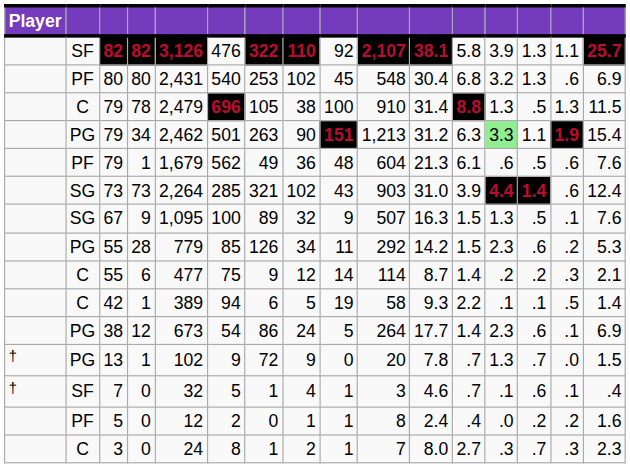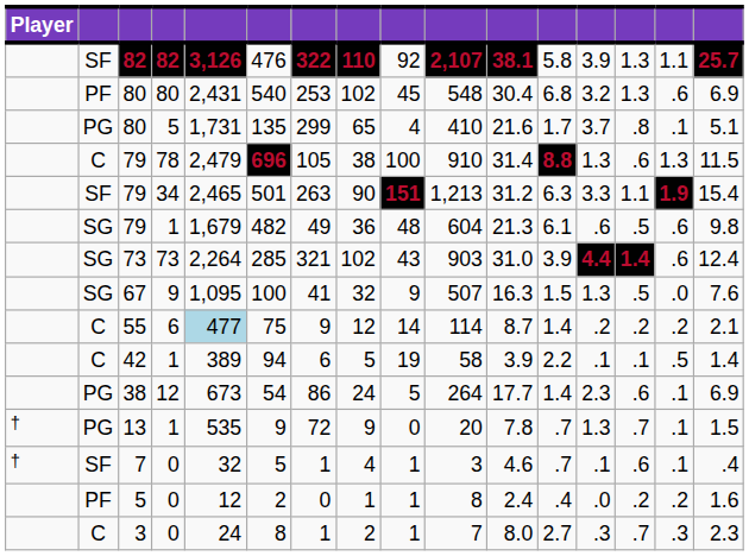+ row: PG | 80 | 5 | 1,731 | 135 | 299 | 65 | 4 | 410 | 21.6 | 1.7 | 3.7 | .8 | .1 | 5.1
79 / 78 | column 14: .5 -> .6
79 / 34 | column 2: PG -> SF
79 / 34 | column 5: 2,462 -> 2,465
79 / 34 | column 13: lightgreen background -> no background
79 / 1 | column 2: PF -> SG
79 / 1 | column 6: 562 -> 482
79 / 1 | column 16: 7.6 -> 9.8
67 | column 7: 89 -> 41
67 | column 15: .1 -> .0
- row: PG | 55 | 28 | 779 | 85 | 126 | 34 | 11 | 292 | 14.2 | 1.5 | 2.3 | .6 | .2 | 5.3
55 / 6 | column 5: no background -> lightblue background
55 / 6 | column 15: .3 -> .2
42 | column 11: 9.3 -> 3.9
13 | column 5: 102 -> 535
13 | column 15: .0 -> .1
